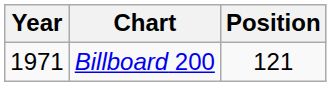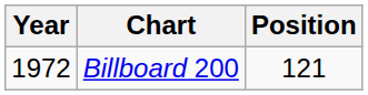Billboard 200 | Year: 1971 -> 1972
